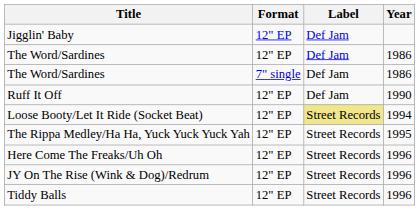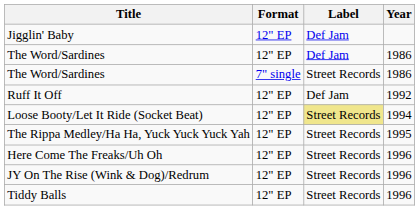The Word/Sardines / 7" single | Label: Def Jam -> Street Records
Ruff It Off | Year: 1990 -> 1992
